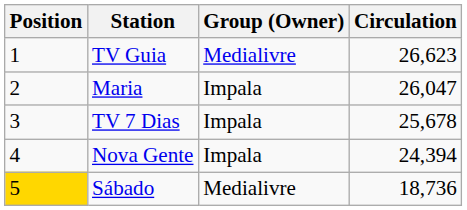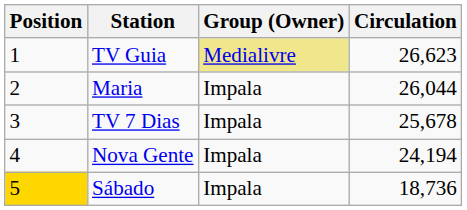TV Guia | Group (Owner): no background -> khaki background
Maria | Circulation: 26,047 -> 26,044
Nova Gente | Circulation: 24,394 -> 24,194
Sábado | Group (Owner): Medialivre -> Impala
